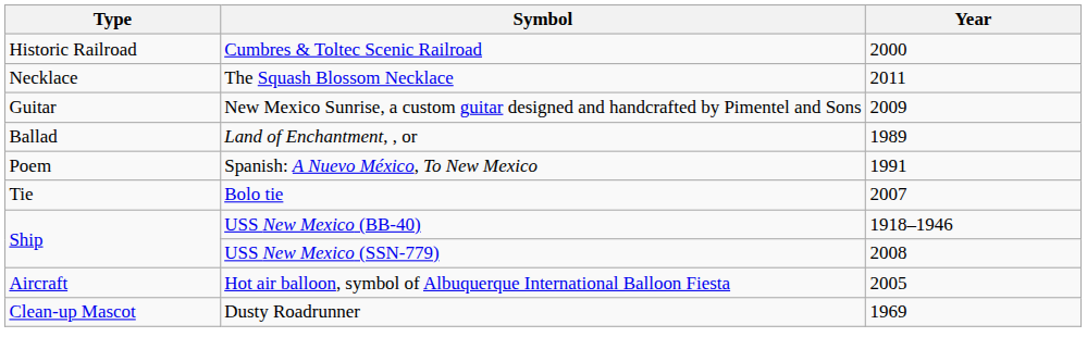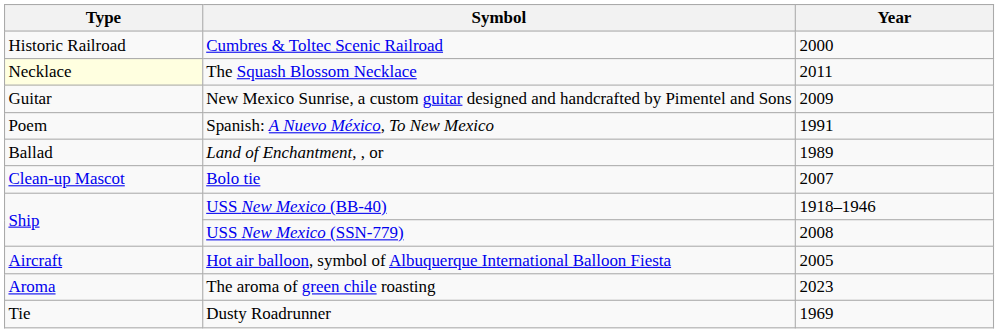The Squash Blossom Necklace | Type: no background -> lightyellow background
rows swapped: Land of Enchantment, , or <-> Spanish: A Nuevo México, To New Mexico
Bolo tie | Type: Tie -> Clean-up Mascot
+ row: Aroma | The aroma of green chile roasting | 2023
Dusty Roadrunner | Type: Clean-up Mascot -> Tie
